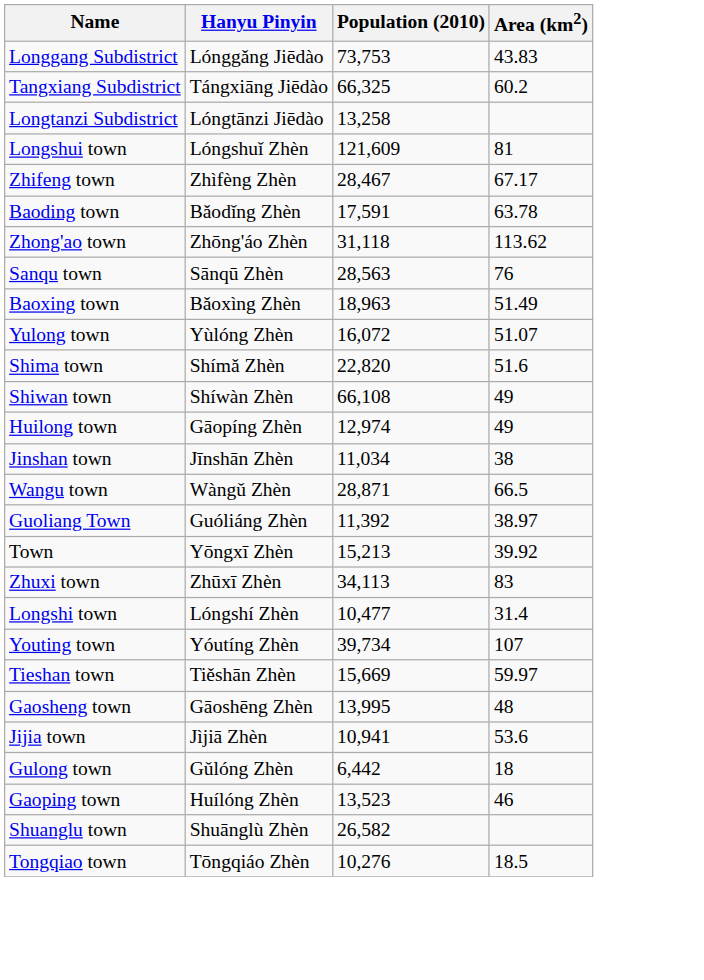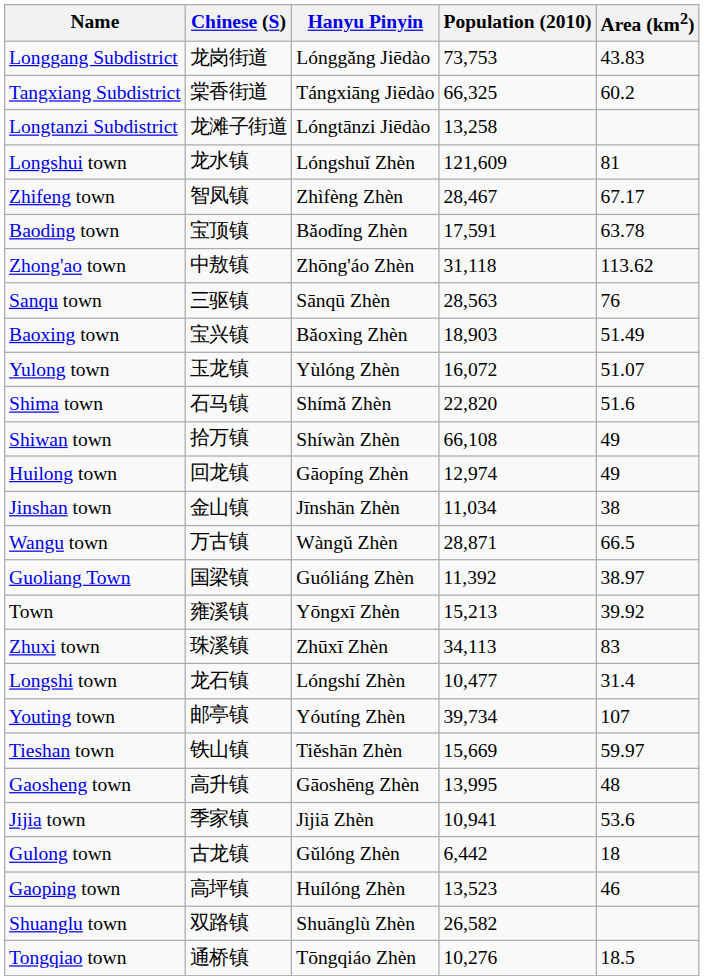+ column: Chinese (S) | 龙岗街道 | 棠香街道 | 龙滩子街道 | 龙水镇 | 智凤镇 | 宝顶镇 | 中敖镇 | 三驱镇 | 宝兴镇 | 玉龙镇 | 石马镇 | 拾万镇 | 回龙镇 | 金山镇 | 万古镇 | 国梁镇 | 雍溪镇 | 珠溪镇 | 龙石镇 | 邮亭镇 | 铁山镇 | 高升镇 | 季家镇 | 古龙镇 | 高坪镇 | 双路镇 | 通桥镇
Baoxing town | Population (2010): 18,963 -> 18,903
